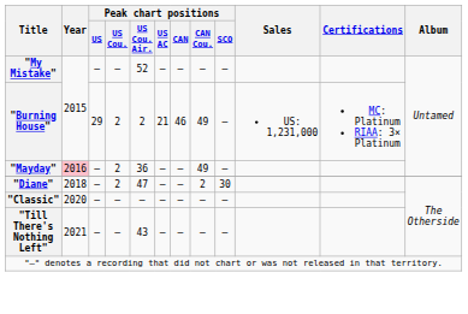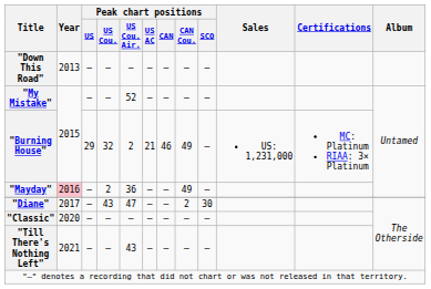+ row: "Down This Road" | 2013 | — | — | — | — | — | — | —
"Burning House" | Peak chart positions / US Cou.: 2 -> 32
"Diane" | Year: 2018 -> 2017
"Diane" | Peak chart positions / US Cou.: 2 -> 43
